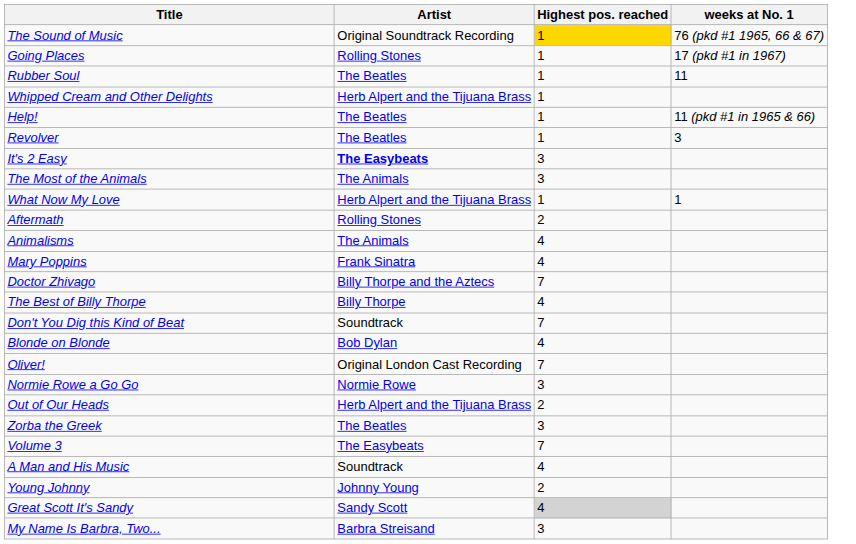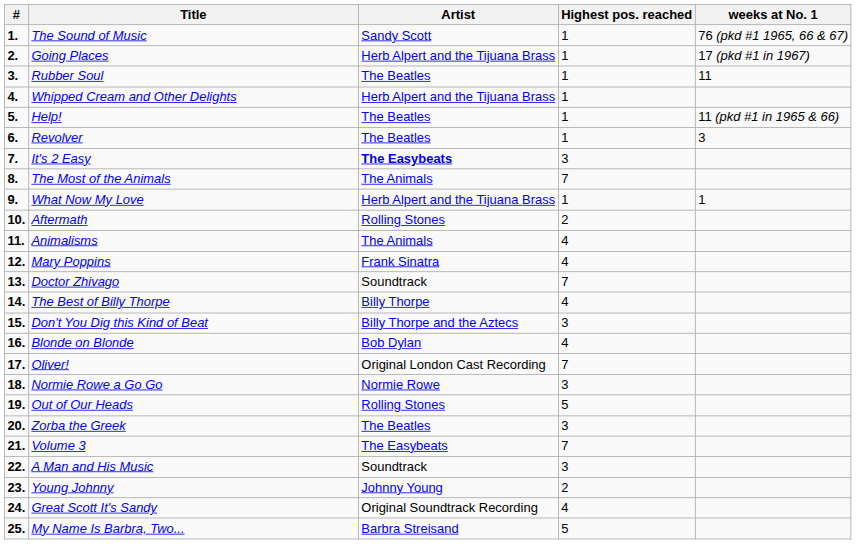+ column: # | 1. | 2. | 3. | 4. | 5. | 6. | 7. | 8. | 9. | 10. | 11. | 12. | 13. | 14. | 15. | 16. | 17. | 18. | 19. | 20. | 21. | 22. | 23. | 24. | 25.
The Sound of Music | Artist: Original Soundtrack Recording -> Sandy Scott
The Sound of Music | Highest pos. reached: gold background -> no background
Going Places | Artist: Rolling Stones -> Herb Alpert and the Tijuana Brass
The Most of the Animals | Highest pos. reached: 3 -> 7
Doctor Zhivago | Artist: Billy Thorpe and the Aztecs -> Soundtrack
Don't You Dig this Kind of Beat | Artist: Soundtrack -> Billy Thorpe and the Aztecs
Don't You Dig this Kind of Beat | Highest pos. reached: 7 -> 3
Out of Our Heads | Artist: Herb Alpert and the Tijuana Brass -> Rolling Stones
Out of Our Heads | Highest pos. reached: 2 -> 5
A Man and His Music | Highest pos. reached: 4 -> 3
Great Scott It's Sandy | Artist: Sandy Scott -> Original Soundtrack Recording
Great Scott It's Sandy | Highest pos. reached: lightgrey background -> no background
My Name Is Barbra, Two... | Highest pos. reached: 3 -> 5
